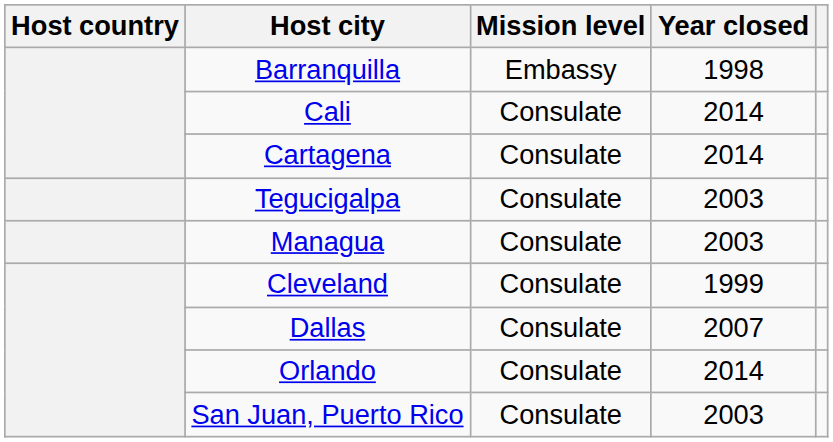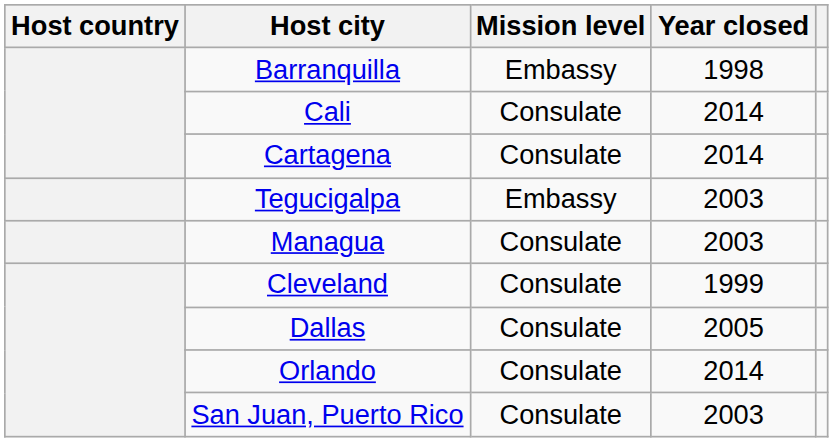Tegucigalpa | Mission level: Consulate -> Embassy
Dallas | Year closed: 2007 -> 2005
